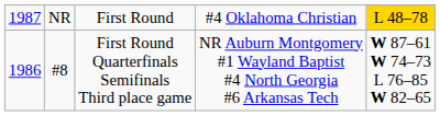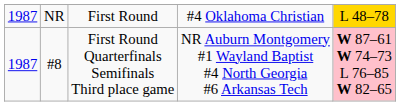#8 | column 1: 1986 -> 1987
#8 | column 5: no background -> pink background
